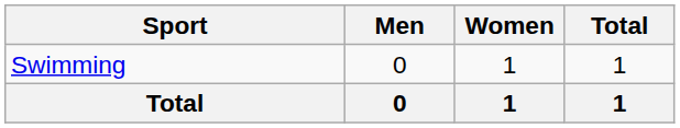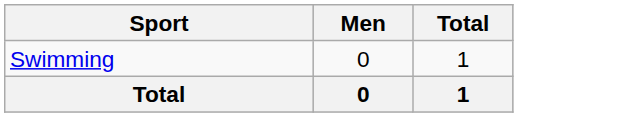- column: Women | 1 | 1
